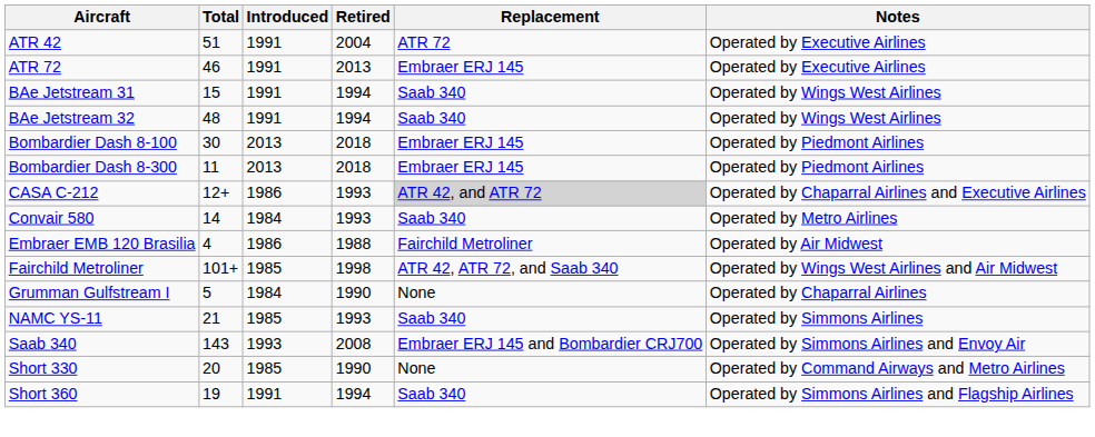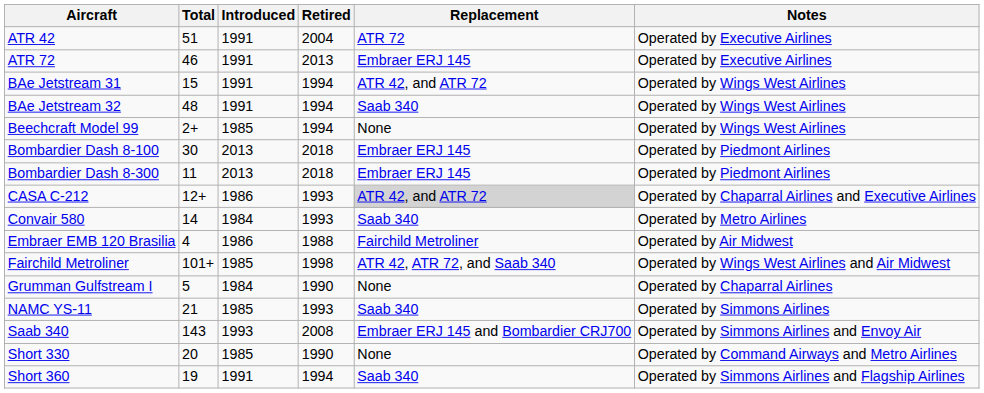BAe Jetstream 31 | Replacement: Saab 340 -> ATR 42, and ATR 72
+ row: Beechcraft Model 99 | 2+ | 1985 | 1994 | None | Operated by Wings West Airlines
